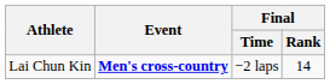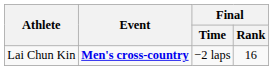Lai Chun Kin | Final / Rank: 14 -> 16
